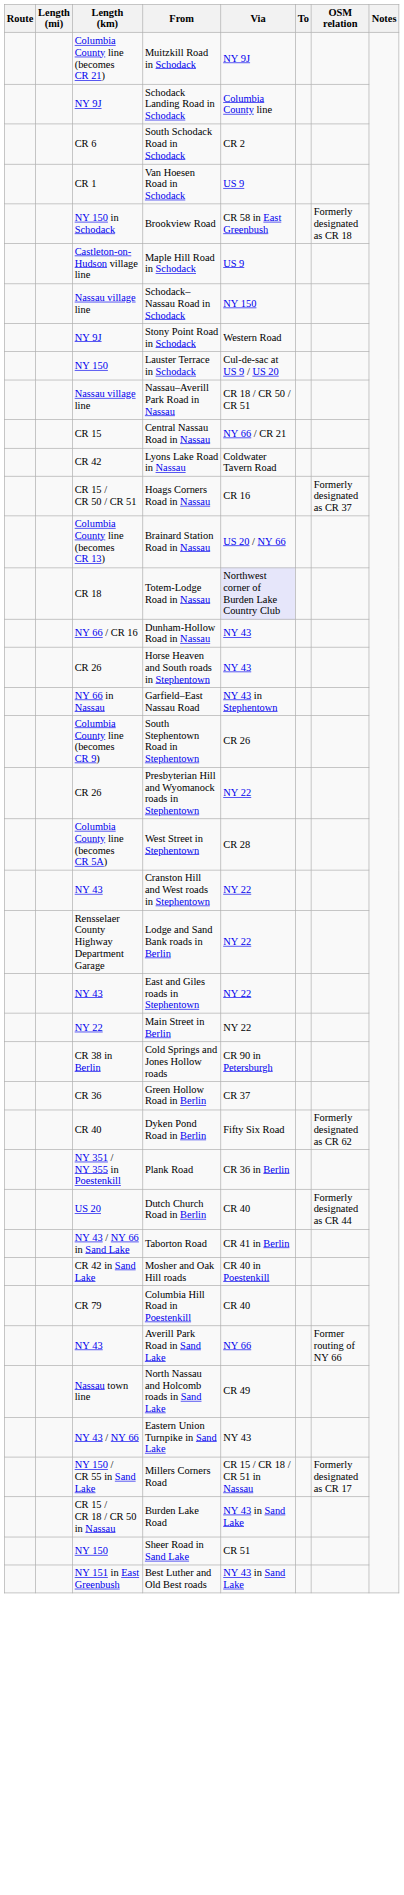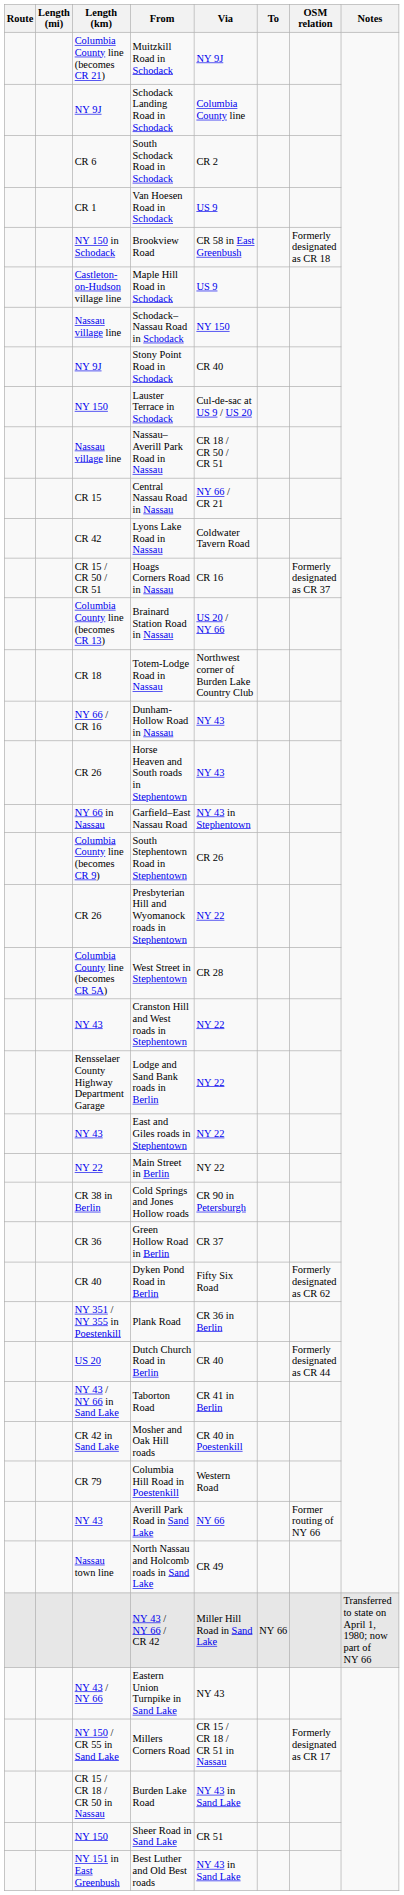Stony Point Road in Schodack | Via: Western Road -> CR 40
Totem-Lodge Road in Nassau | Via: lavender background -> no background
Columbia Hill Road in Poestenkill | Via: CR 40 -> Western Road
+ row: NY 43 / NY 66 / CR 42 | Miller Hill Road in Sand Lake | NY 66 | Transferred to state on April 1, 1980; now part of NY 66
